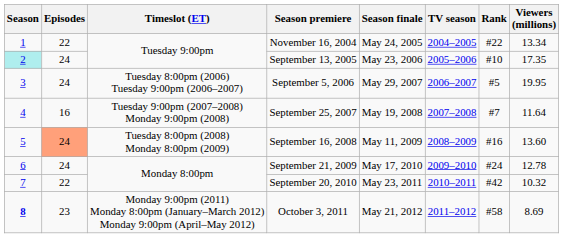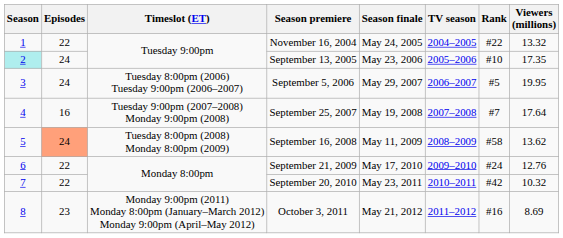November 16, 2004 | Viewers (millions): 13.34 -> 13.32
September 25, 2007 | Viewers (millions): 11.64 -> 17.64
September 16, 2008 | Rank: #16 -> #58
September 16, 2008 | Viewers (millions): 13.60 -> 13.62
September 21, 2009 | Episodes: 24 -> 22
September 21, 2009 | Viewers (millions): 12.78 -> 12.76
October 3, 2011 | Season: bold -> normal
October 3, 2011 | Rank: #58 -> #16
